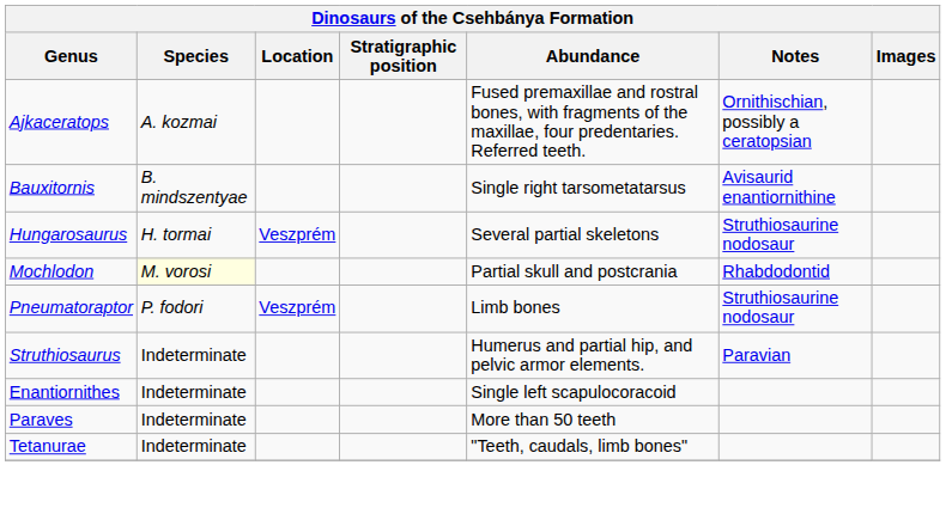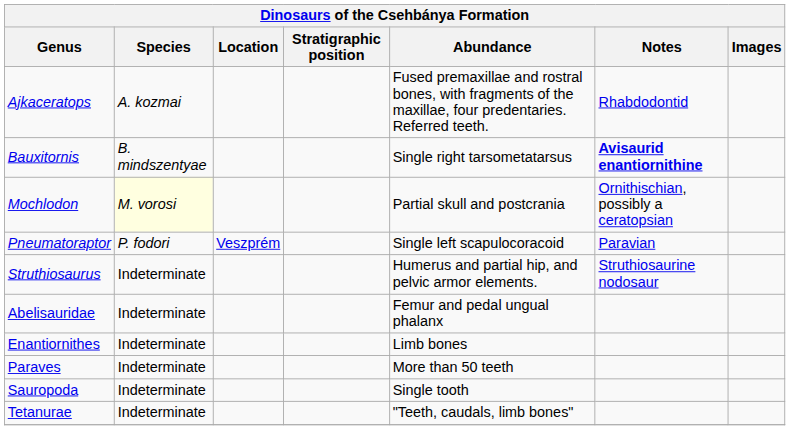Ajkaceratops | Notes: Ornithischian, possibly a ceratopsian -> Rhabdodontid
Bauxitornis | Notes: normal -> bold
- row: Hungarosaurus | H. tormai | Veszprém | Several partial skeletons | Struthiosaurine nodosaur
Mochlodon | Notes: Rhabdodontid -> Ornithischian, possibly a ceratopsian
Pneumatoraptor | Abundance: Limb bones -> Single left scapulocoracoid
Pneumatoraptor | Notes: Struthiosaurine nodosaur -> Paravian
Struthiosaurus | Notes: Paravian -> Struthiosaurine nodosaur
+ row: Abelisauridae | Indeterminate | Femur and pedal ungual phalanx
Enantiornithes | Abundance: Single left scapulocoracoid -> Limb bones
+ row: Sauropoda | Indeterminate | Single tooth
